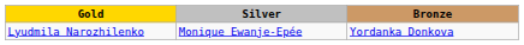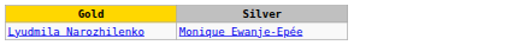- column: Bronze | Yordanka Donkova
